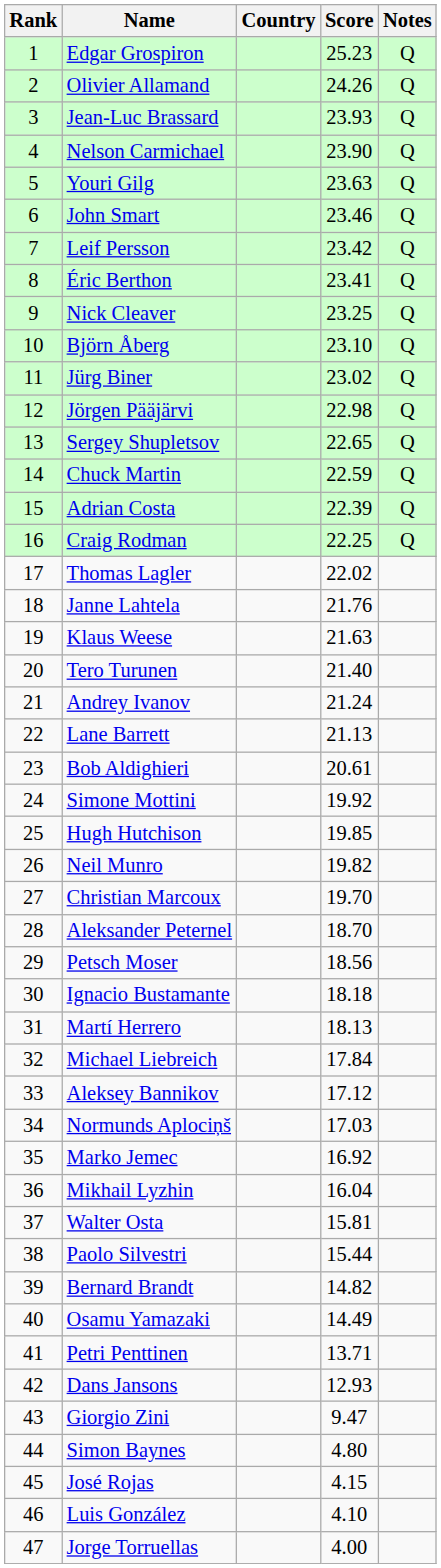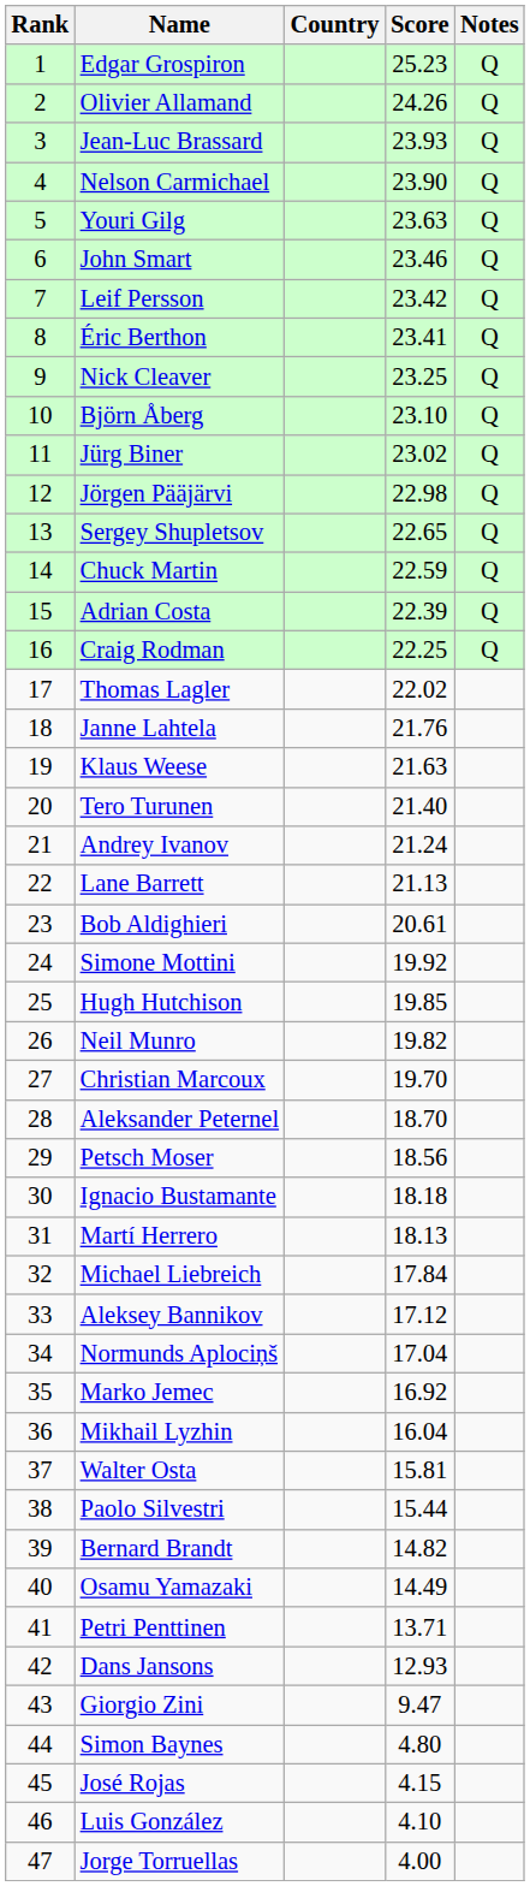Normunds Aplociņš | Score: 17.03 -> 17.04
